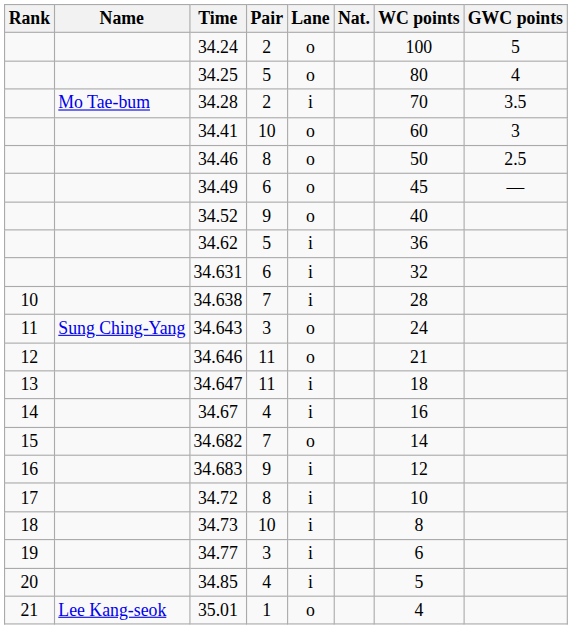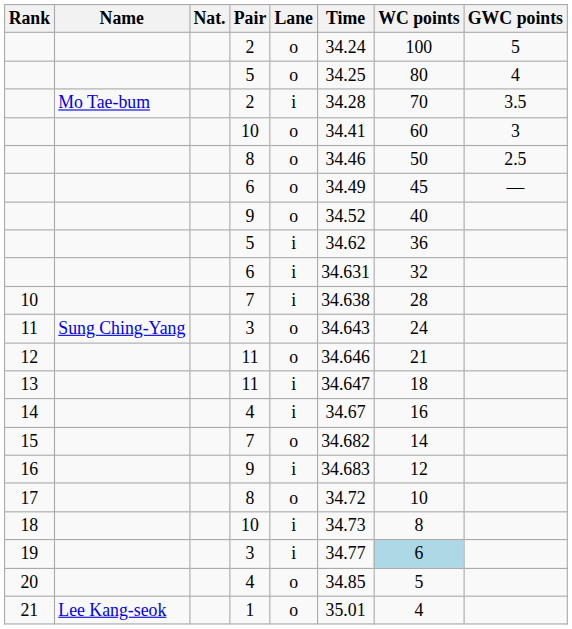columns swapped: Nat. <-> Time
17 | Lane: i -> o
19 | WC points: no background -> lightblue background
20 | Lane: i -> o
